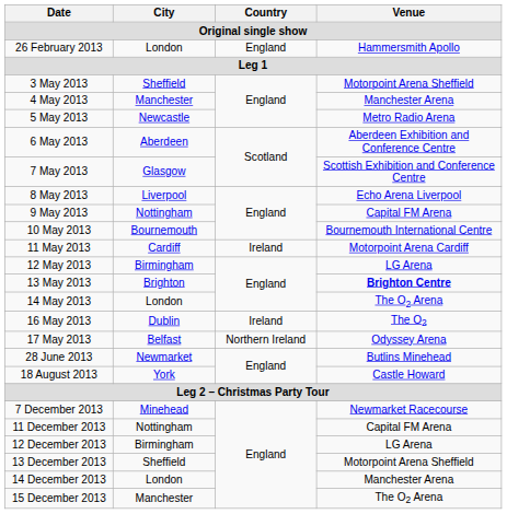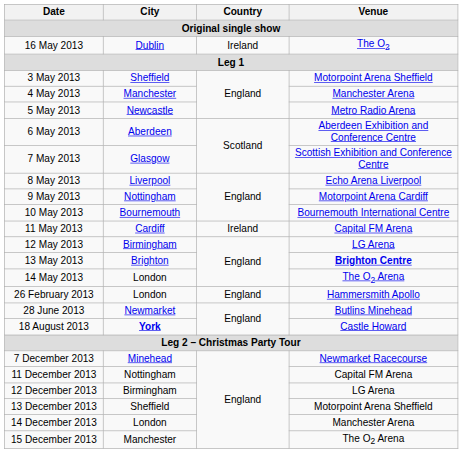rows swapped: 26 February 2013 <-> 16 May 2013
9 May 2013 | Venue: Capital FM Arena -> Motorpoint Arena Cardiff
11 May 2013 | Venue: Motorpoint Arena Cardiff -> Capital FM Arena
- row: 17 May 2013 | Belfast | Northern Ireland | Odyssey Arena
18 August 2013 | City: normal -> bold
